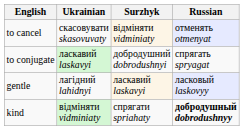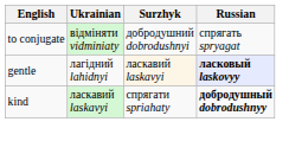- row: to cancel | скасовувати skasovuvaty | відміняти vidminiaty | отменять otmenyat
to conjugate | Ukrainian: ласкавий laskavyi -> відміняти vidminiaty
gentle | Russian: normal -> bold
kind | Ukrainian: відміняти vidminiaty -> ласкавий laskavyi
